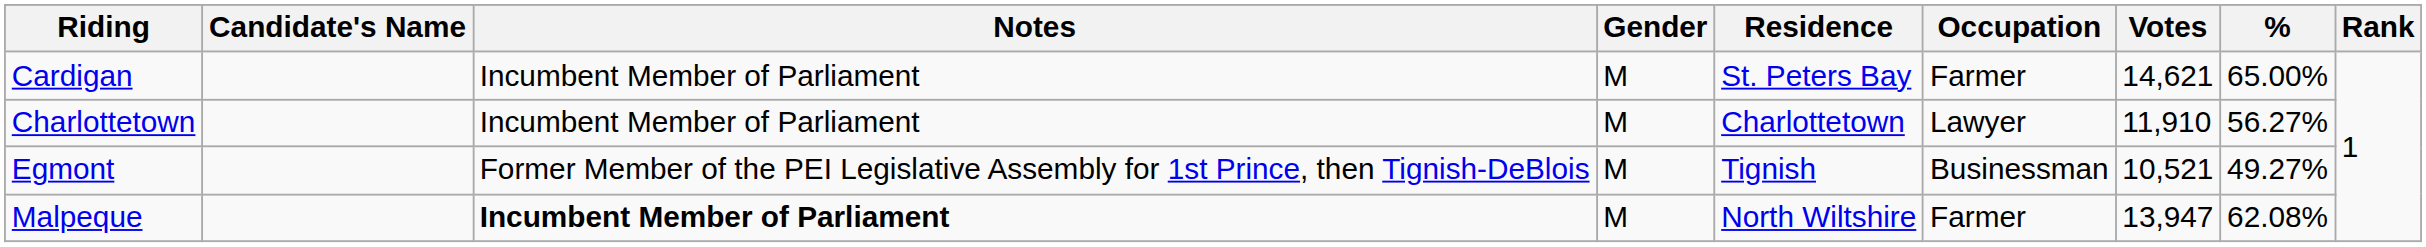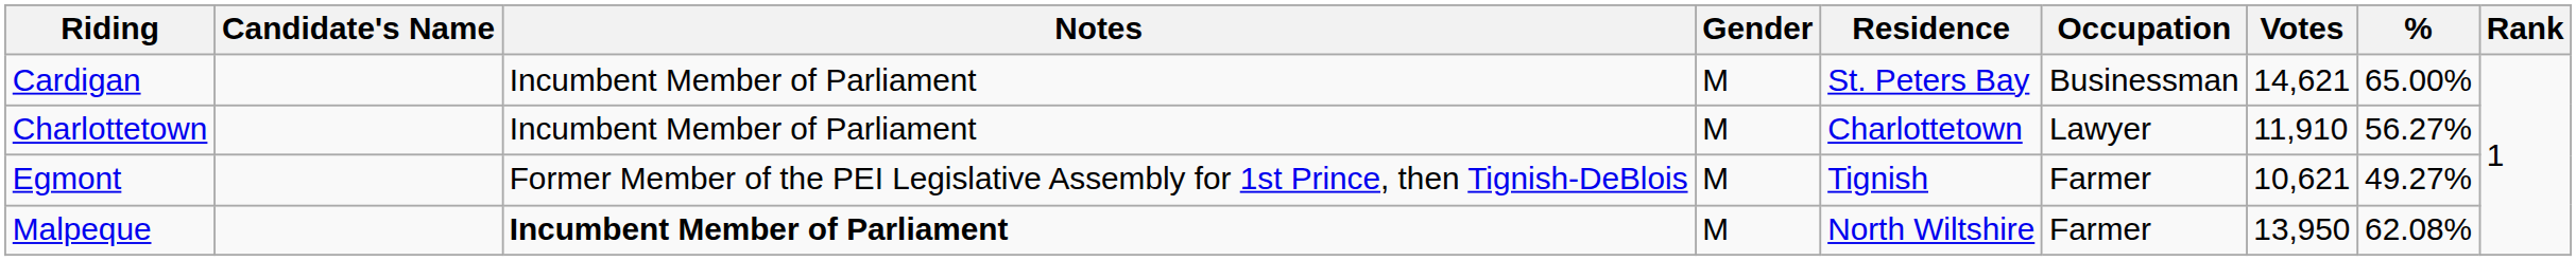Cardigan | Occupation: Farmer -> Businessman
Egmont | Occupation: Businessman -> Farmer
Egmont | Votes: 10,521 -> 10,621
Malpeque | Votes: 13,947 -> 13,950
